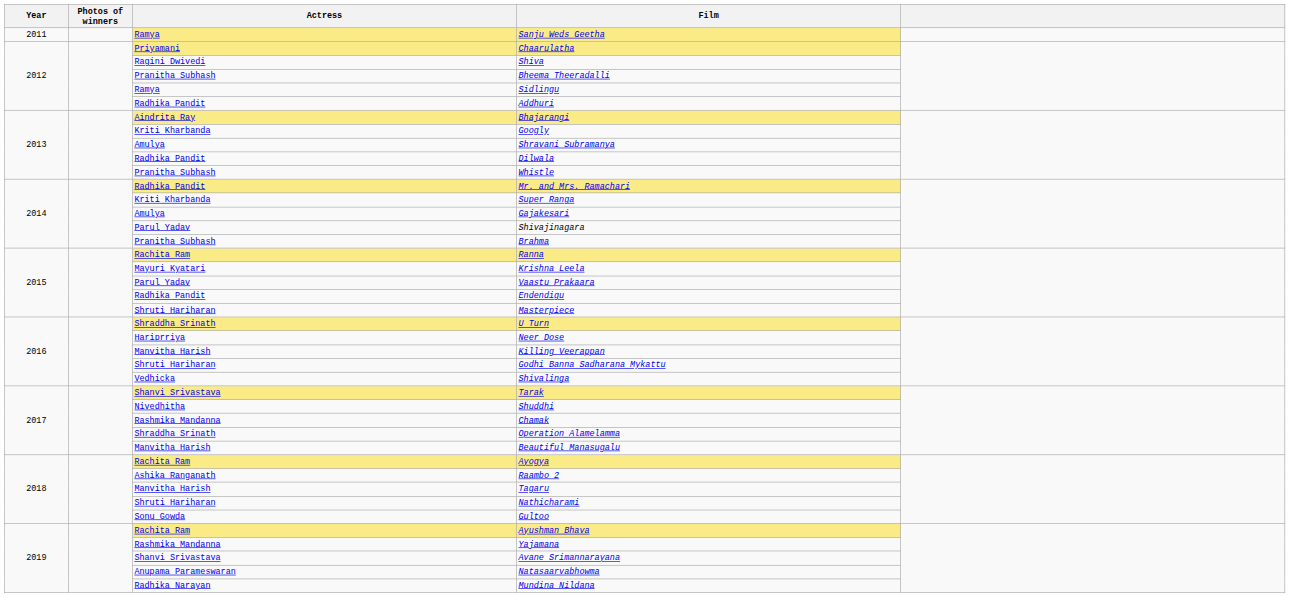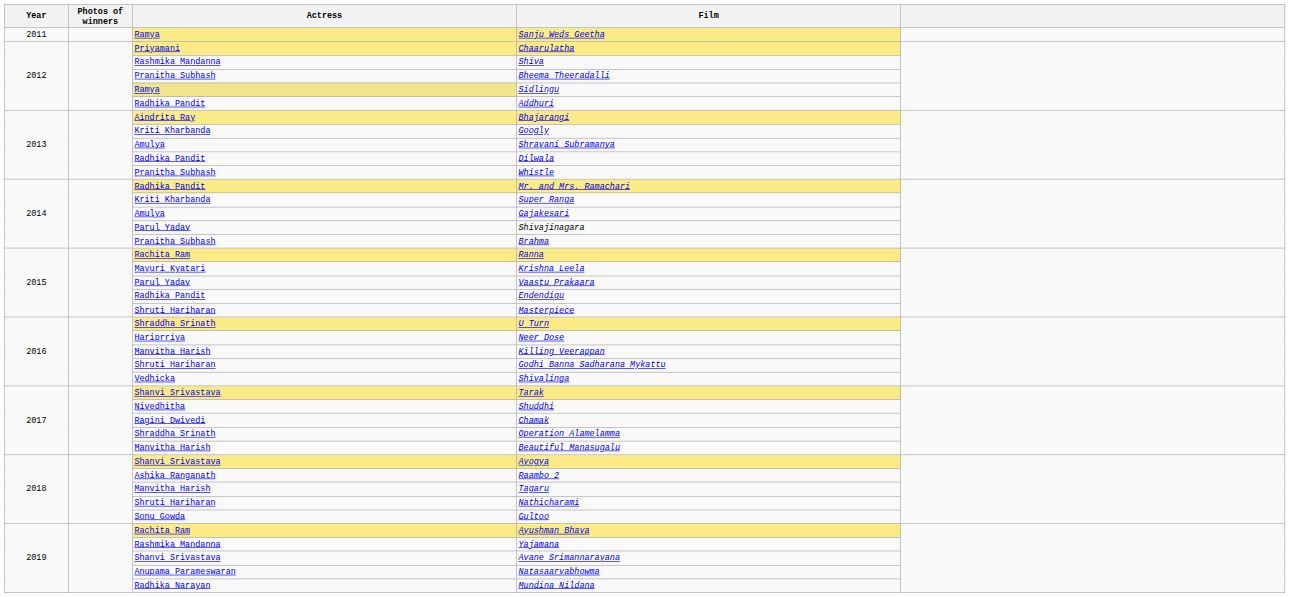Shiva | Actress: Ragini Dwivedi -> Rashmika Mandanna
Sidlingu | Actress: no background -> khaki background
Chamak | Actress: Rashmika Mandanna -> Ragini Dwivedi
Ayogya | Actress: Rachita Ram -> Shanvi Srivastava
